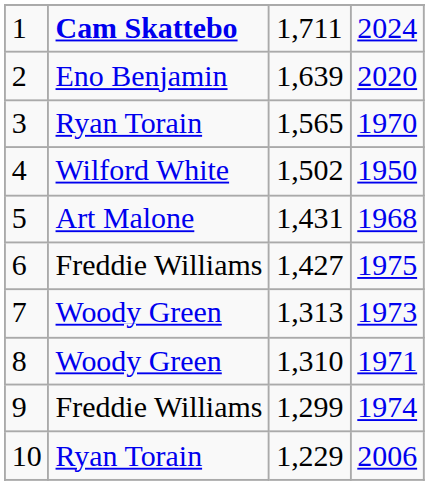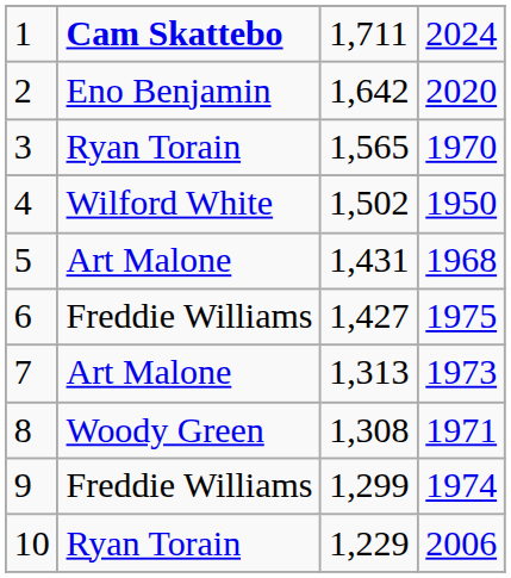2 | column 3: 1,639 -> 1,642
7 | column 2: Woody Green -> Art Malone
8 | column 3: 1,310 -> 1,308
